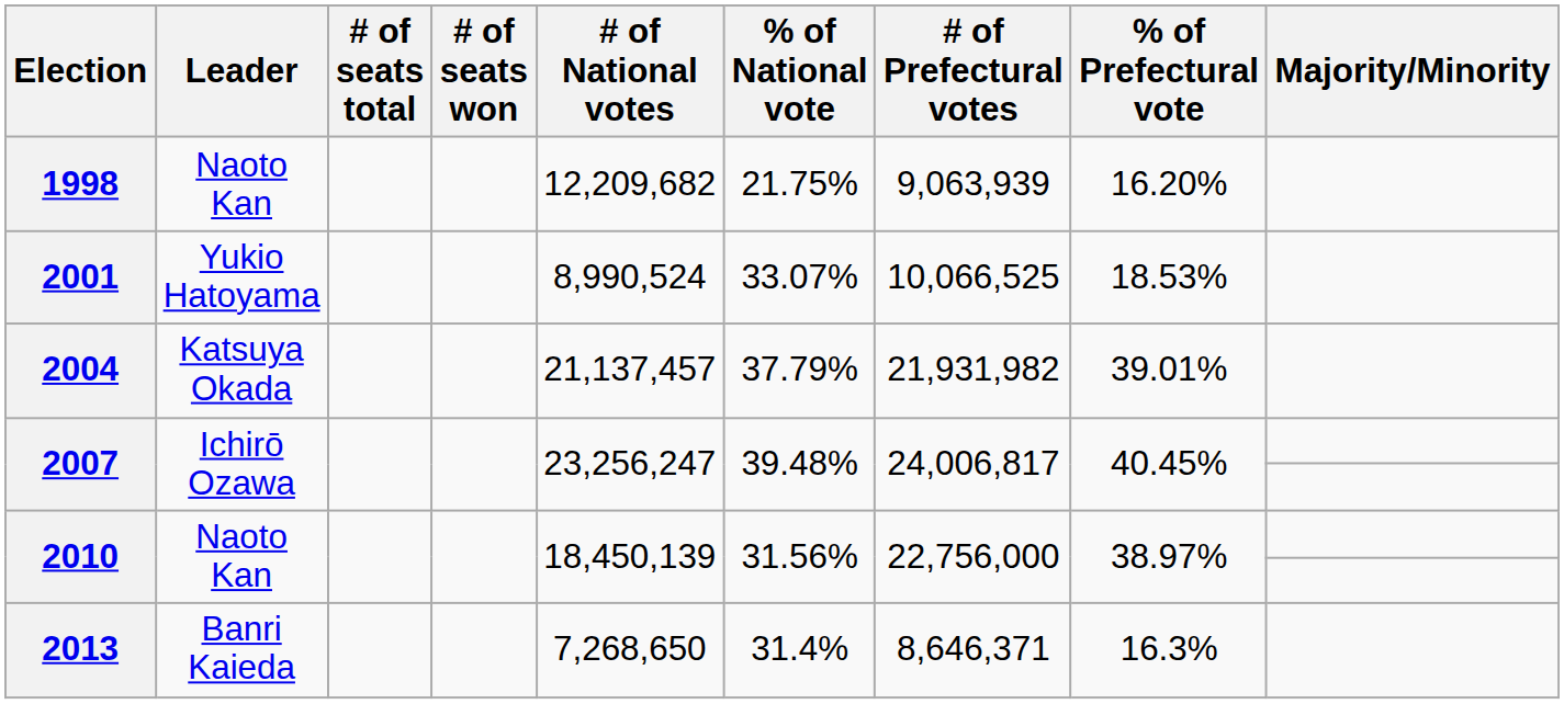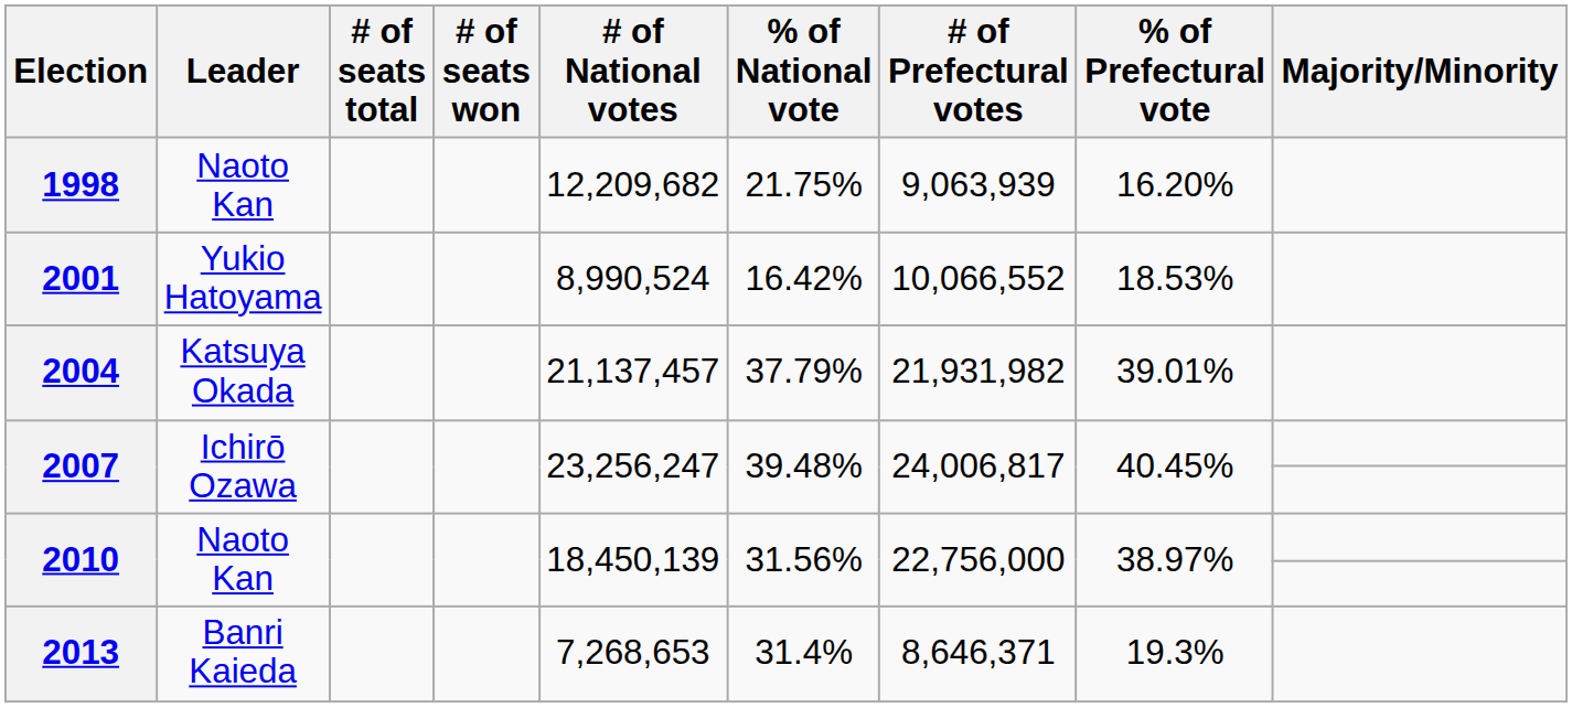2001 | % of National vote: 33.07% -> 16.42%
2001 | # of Prefectural votes: 10,066,525 -> 10,066,552
2013 | # of National votes: 7,268,650 -> 7,268,653
2013 | % of Prefectural vote: 16.3% -> 19.3%
